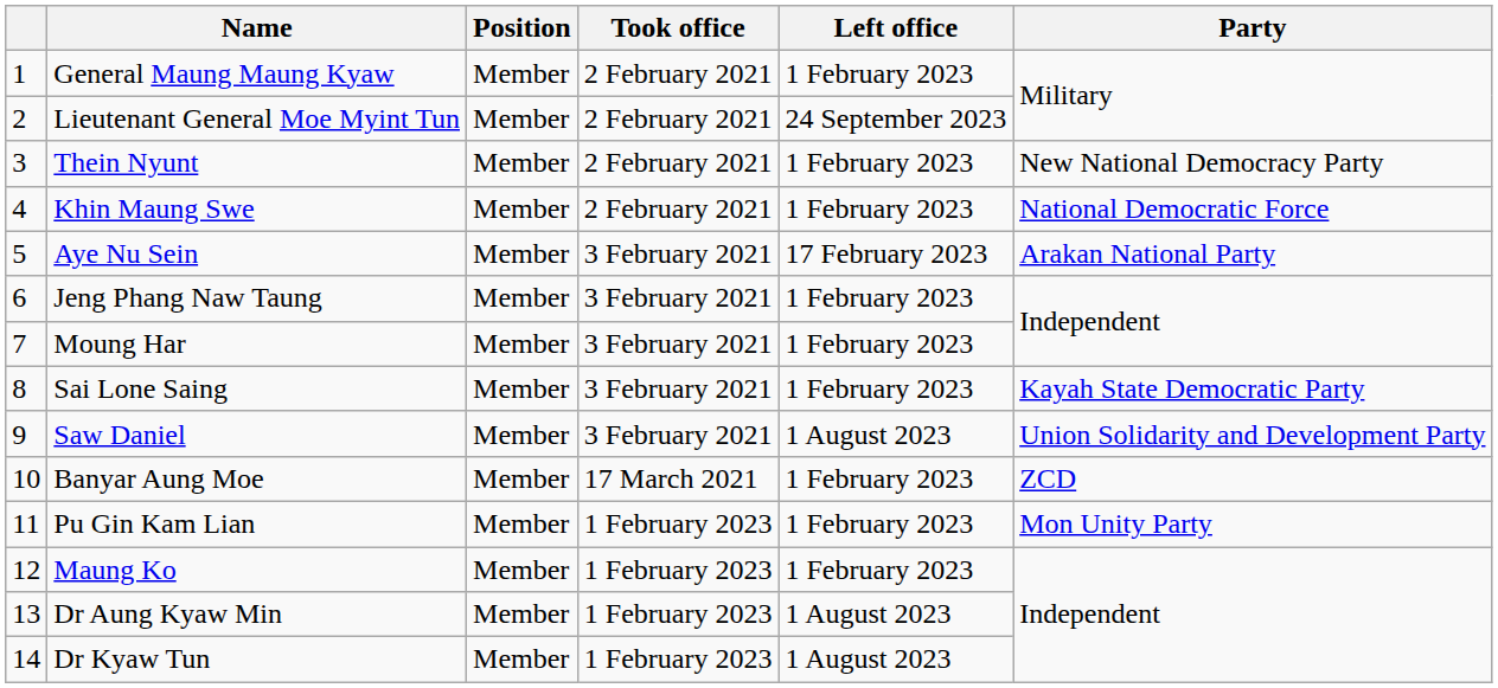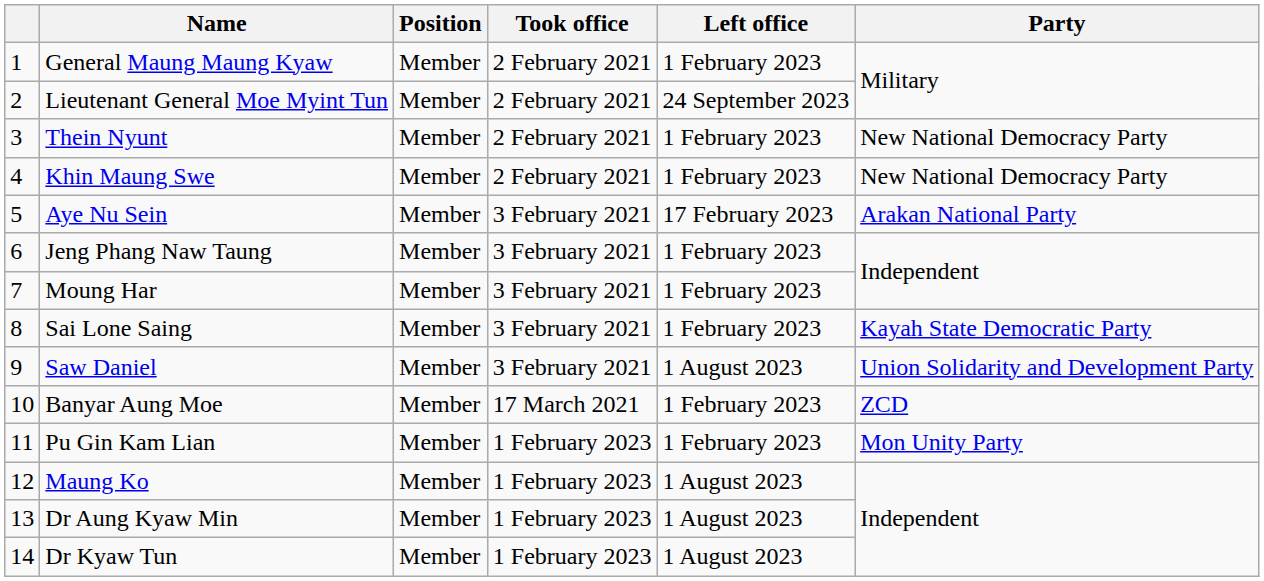Khin Maung Swe | Party: National Democratic Force -> New National Democracy Party
Maung Ko | Left office: 1 February 2023 -> 1 August 2023
